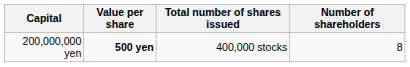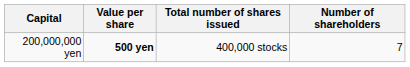200,000,000 yen | Number of shareholders: 8 -> 7
